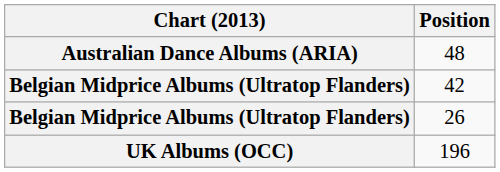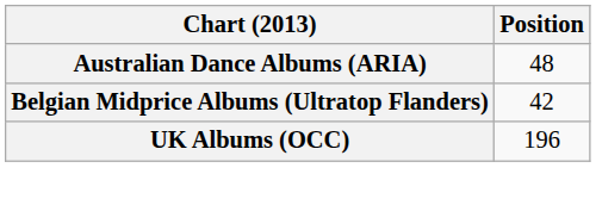- row: Belgian Midprice Albums (Ultratop Flanders) | 26
